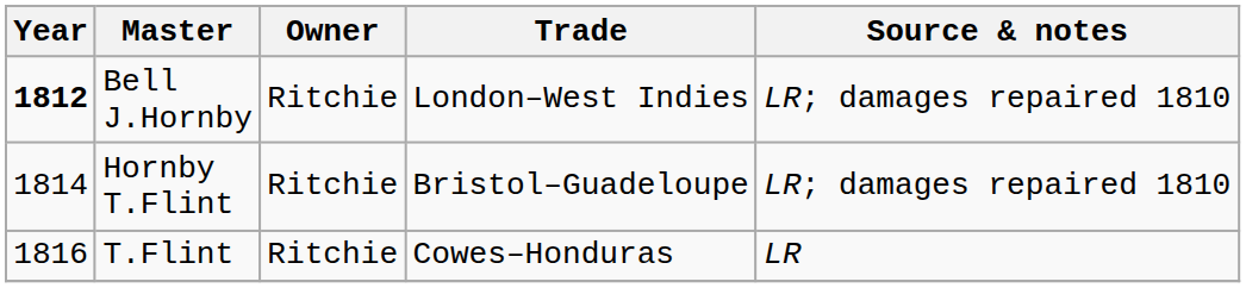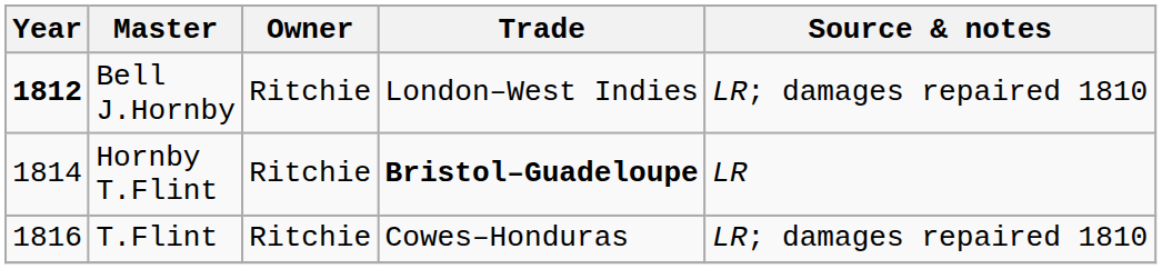Hornby T.Flint | Trade: normal -> bold
Hornby T.Flint | Source & notes: LR; damages repaired 1810 -> LR
T.Flint | Source & notes: LR -> LR; damages repaired 1810
